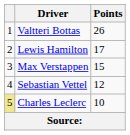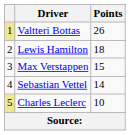Valtteri Bottas | column 1: no background -> khaki background
Lewis Hamilton | Points: 17 -> 18
Sebastian Vettel | Points: 12 -> 14
